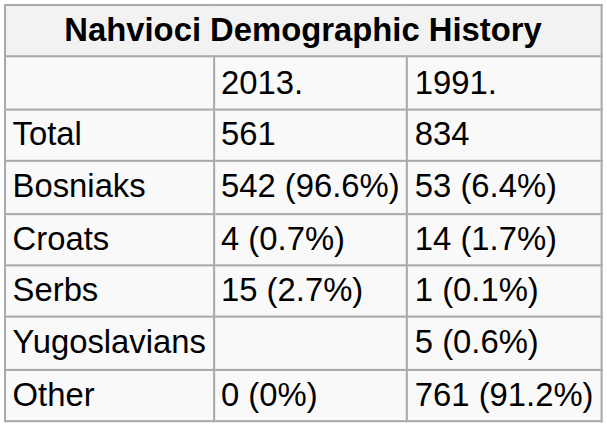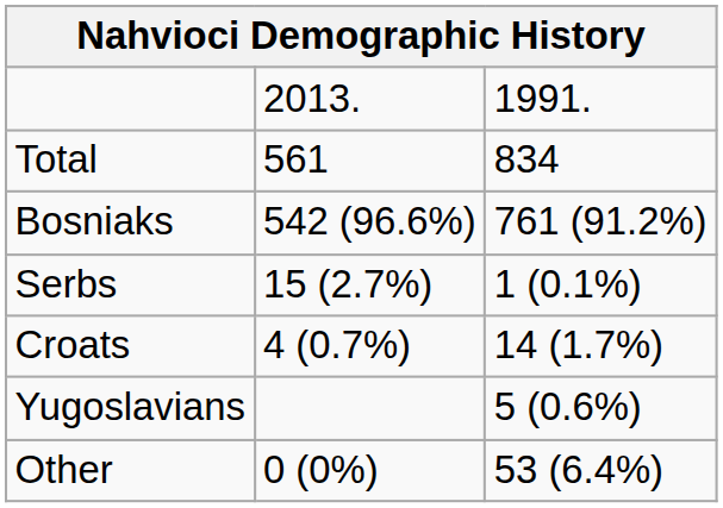Bosniaks | column 3: 53 (6.4%) -> 761 (91.2%)
rows swapped: Croats <-> Serbs
Other | column 3: 761 (91.2%) -> 53 (6.4%)
